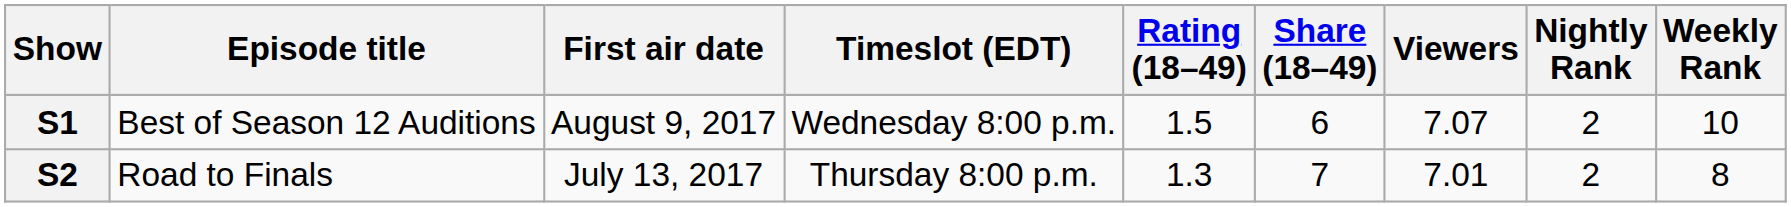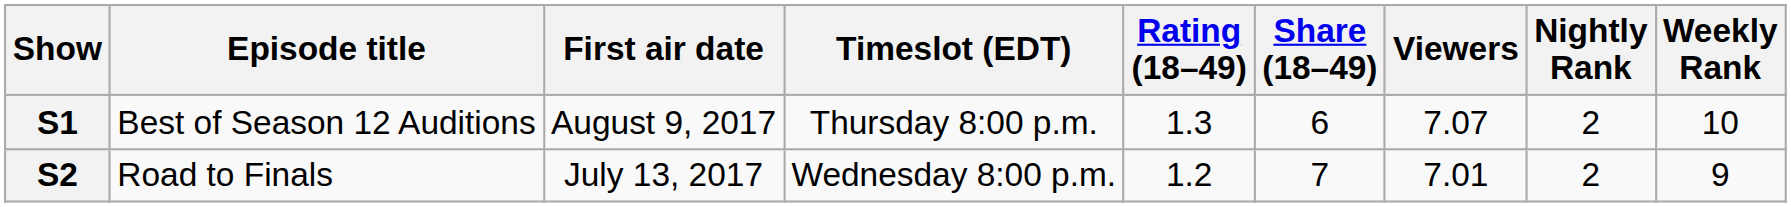S1 | Timeslot (EDT): Wednesday 8:00 p.m. -> Thursday 8:00 p.m.
S1 | Rating (18–49): 1.5 -> 1.3
S2 | Timeslot (EDT): Thursday 8:00 p.m. -> Wednesday 8:00 p.m.
S2 | Rating (18–49): 1.3 -> 1.2
S2 | Weekly Rank: 8 -> 9
